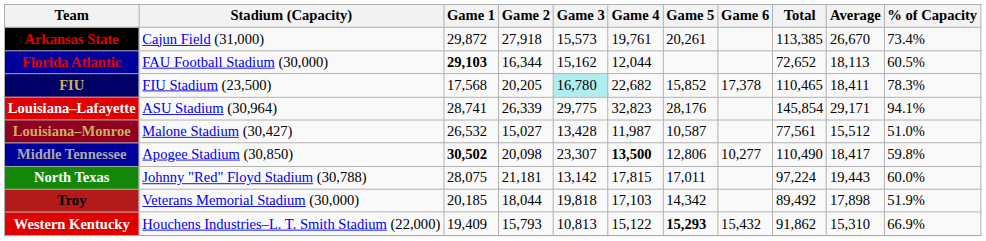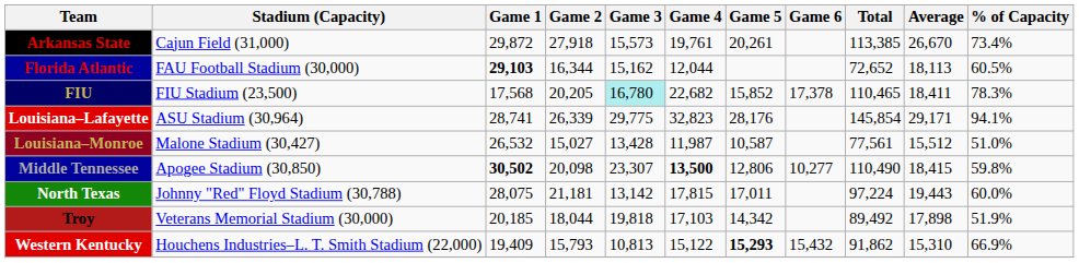Middle Tennessee | Average: 18,417 -> 18,415
